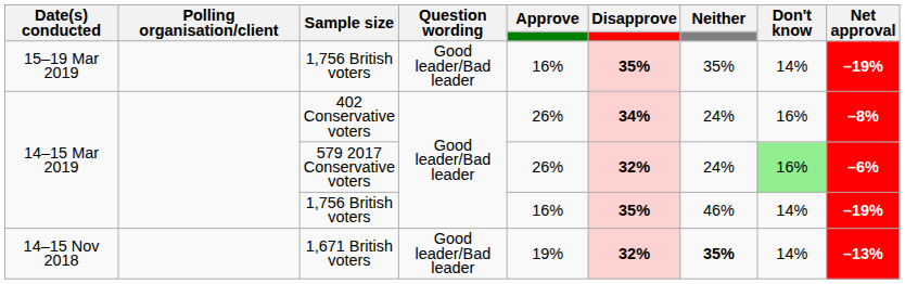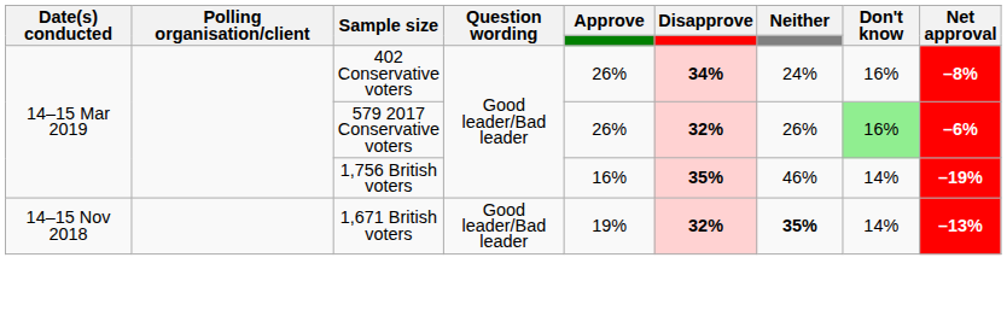- row: 15–19 Mar 2019 | 1,756 British voters | Good leader/Bad leader | 16% | 35% | 35% | 14% | –19%
579 2017 Conservative voters | Neither: 24% -> 26%
